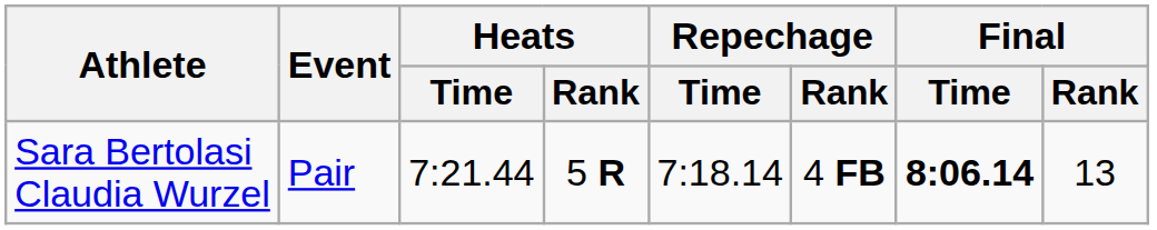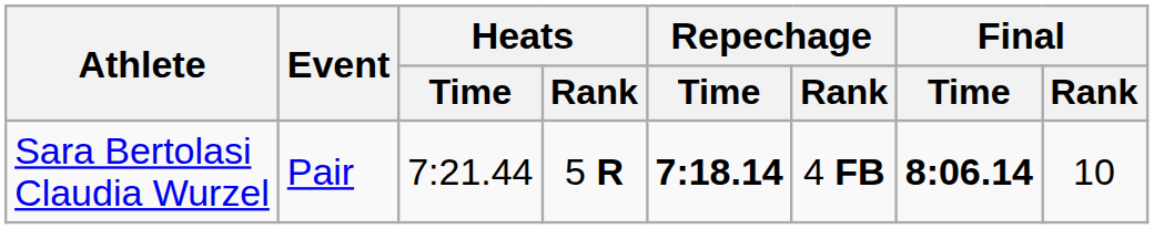Sara Bertolasi Claudia Wurzel | Repechage / Time: normal -> bold
Sara Bertolasi Claudia Wurzel | Final / Rank: 13 -> 10
